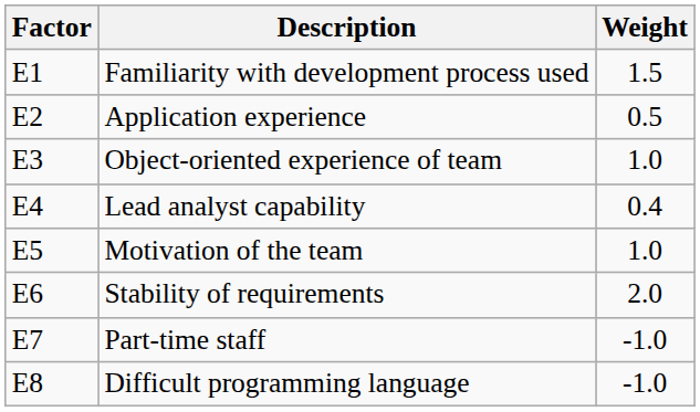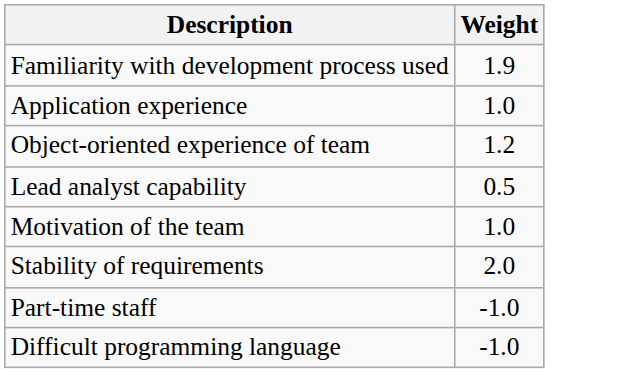- column: Factor | E1 | E2 | E3 | E4 | E5 | E6 | E7 | E8
Familiarity with development process used | Weight: 1.5 -> 1.9
Application experience | Weight: 0.5 -> 1.0
Object-oriented experience of team | Weight: 1.0 -> 1.2
Lead analyst capability | Weight: 0.4 -> 0.5
